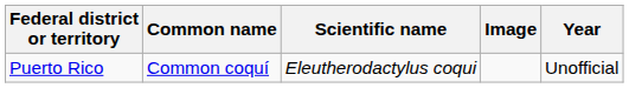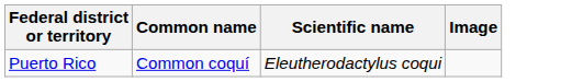- column: Year | Unofficial
